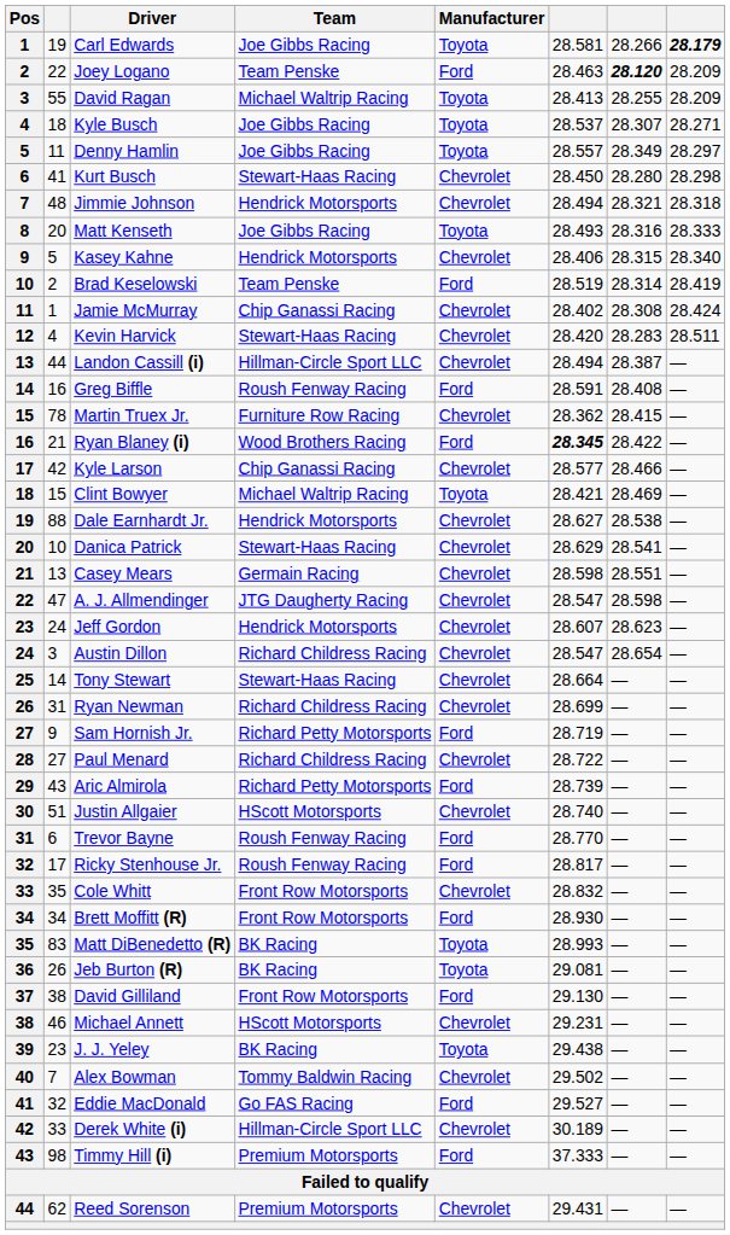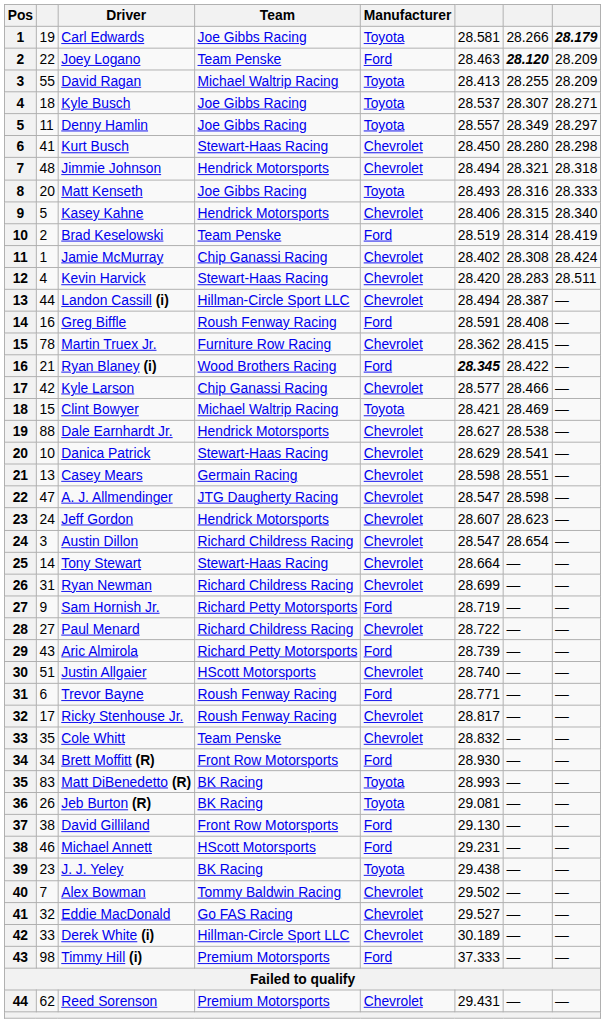Trevor Bayne | column 6: 28.770 -> 28.771
Ricky Stenhouse Jr. | Manufacturer: Ford -> Chevrolet
Cole Whitt | Team: Front Row Motorsports -> Team Penske
Michael Annett | Manufacturer: Chevrolet -> Ford
Eddie MacDonald | Manufacturer: Ford -> Chevrolet
